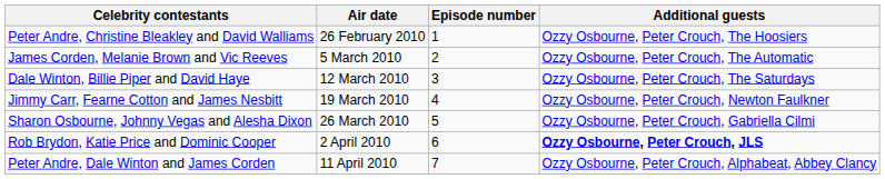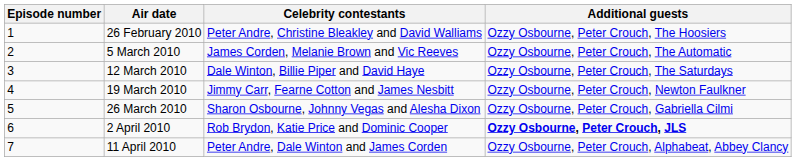columns swapped: Episode number <-> Celebrity contestants
